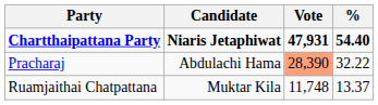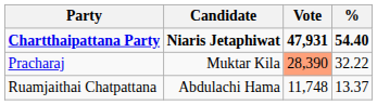Pracharaj | Candidate: Abdulachi Hama -> Muktar Kila
Ruamjaithai Chatpattana | Candidate: Muktar Kila -> Abdulachi Hama
